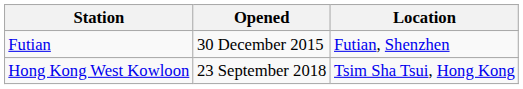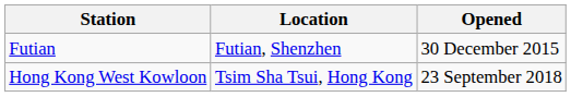columns swapped: Opened <-> Location
